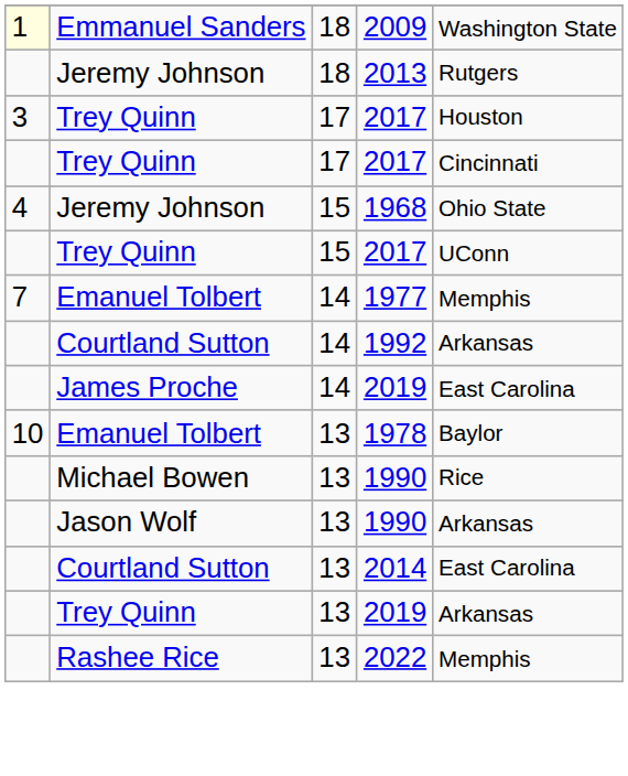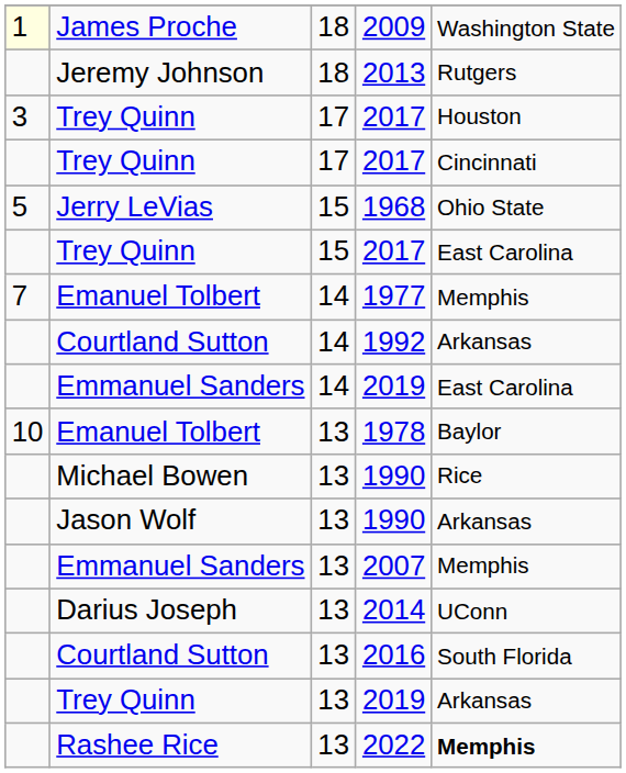2009 | column 2: Emmanuel Sanders -> James Proche
1968 | column 1: 4 -> 5
1968 | column 2: Jeremy Johnson -> Jerry LeVias
15 / 2017 | column 5: UConn -> East Carolina
14 / 2019 | column 2: James Proche -> Emmanuel Sanders
+ row: Emmanuel Sanders | 13 | 2007 | Memphis
2014 | column 2: Courtland Sutton -> Darius Joseph
2014 | column 5: East Carolina -> UConn
+ row: Courtland Sutton | 13 | 2016 | South Florida
2022 | column 5: normal -> bold
